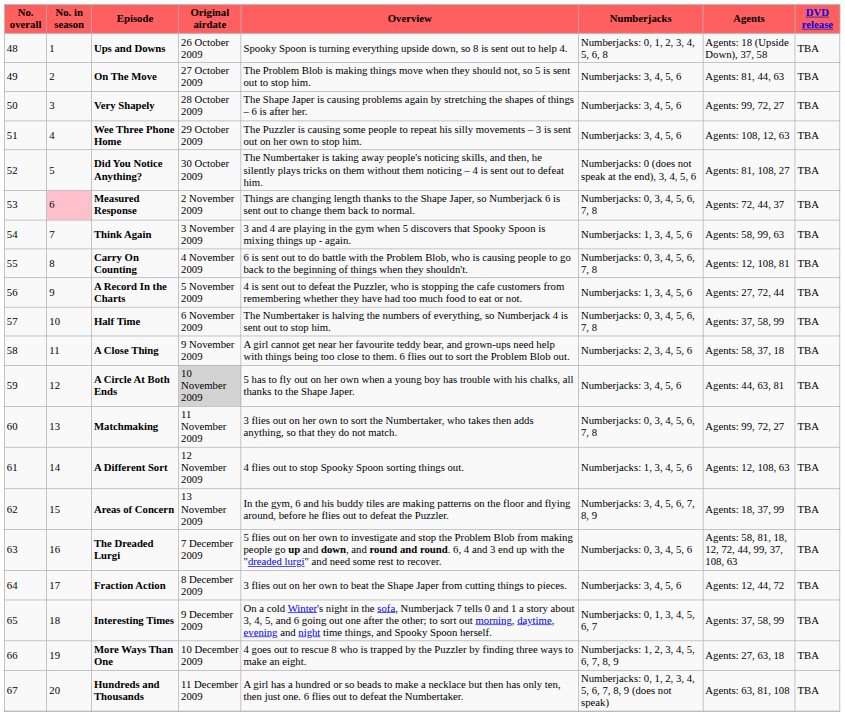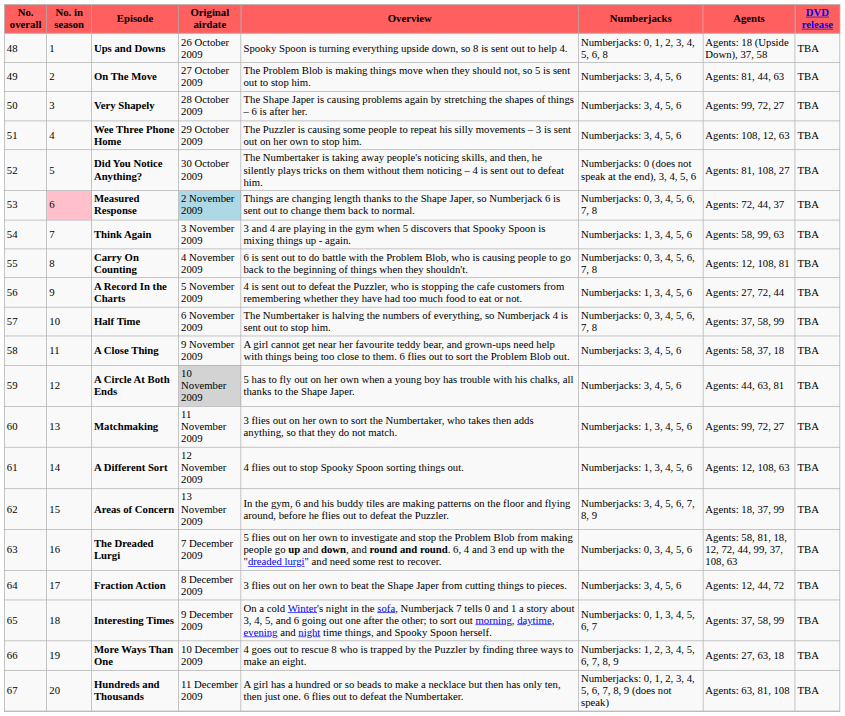Measured Response | Original airdate: no background -> lightblue background
A Close Thing | Numberjacks: Numberjacks: 2, 3, 4, 5, 6 -> Numberjacks: 3, 4, 5, 6
Matchmaking | Numberjacks: Numberjacks: 0, 3, 4, 5, 6, 7, 8 -> Numberjacks: 1, 3, 4, 5, 6
